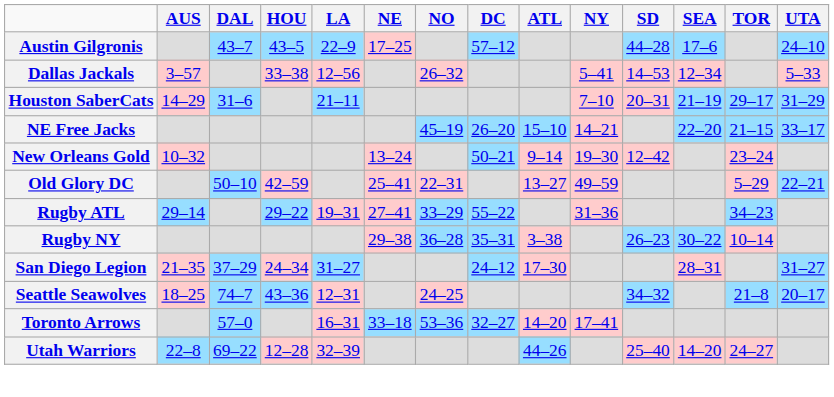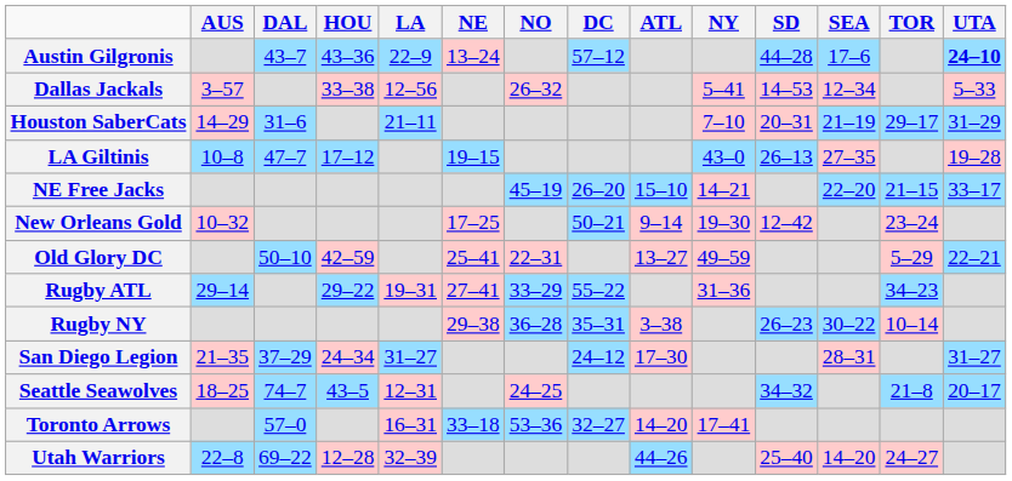Austin Gilgronis | HOU: 43–5 -> 43–36
Austin Gilgronis | NE: 17–25 -> 13–24
Austin Gilgronis | UTA: normal -> bold
+ row: LA Giltinis | 10–8 | 47–7 | 17–12 | 19–15 | 43–0 | 26–13 | 27–35 | 19–28
New Orleans Gold | NE: 13–24 -> 17–25
Seattle Seawolves | HOU: 43–36 -> 43–5
